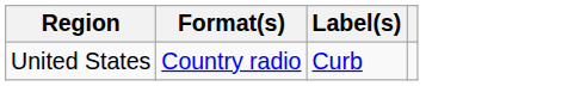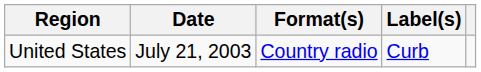+ column: Date | July 21, 2003
